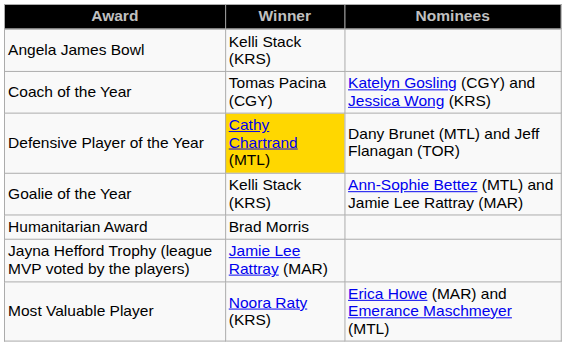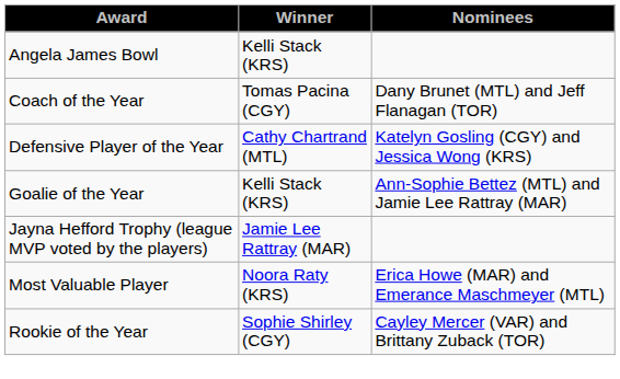Coach of the Year | Nominees: Katelyn Gosling (CGY) and Jessica Wong (KRS) -> Dany Brunet (MTL) and Jeff Flanagan (TOR)
Defensive Player of the Year | Winner: gold background -> no background
Defensive Player of the Year | Nominees: Dany Brunet (MTL) and Jeff Flanagan (TOR) -> Katelyn Gosling (CGY) and Jessica Wong (KRS)
- row: Humanitarian Award | Brad Morris
+ row: Rookie of the Year | Sophie Shirley (CGY) | Cayley Mercer (VAR) and Brittany Zuback (TOR)
